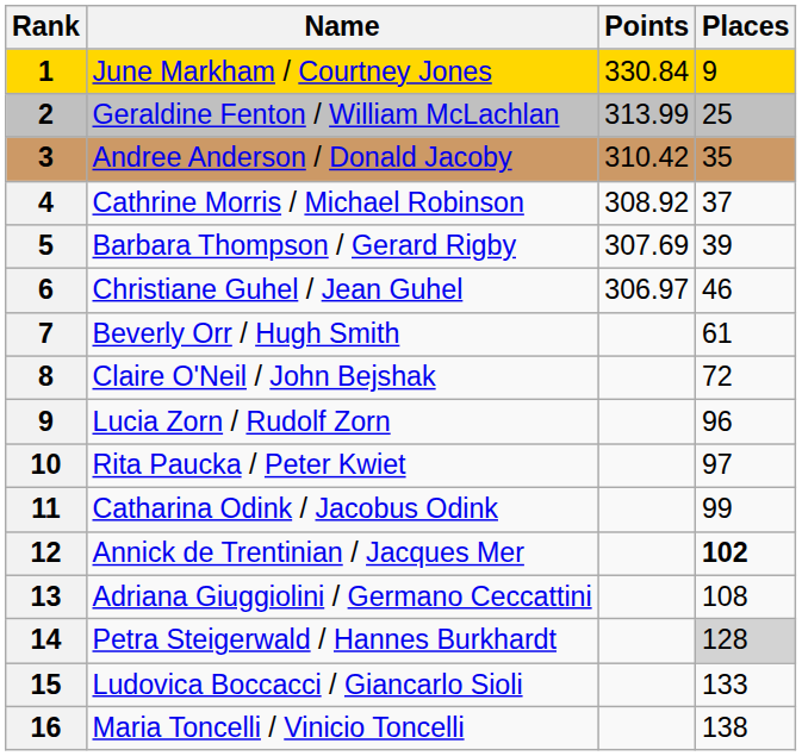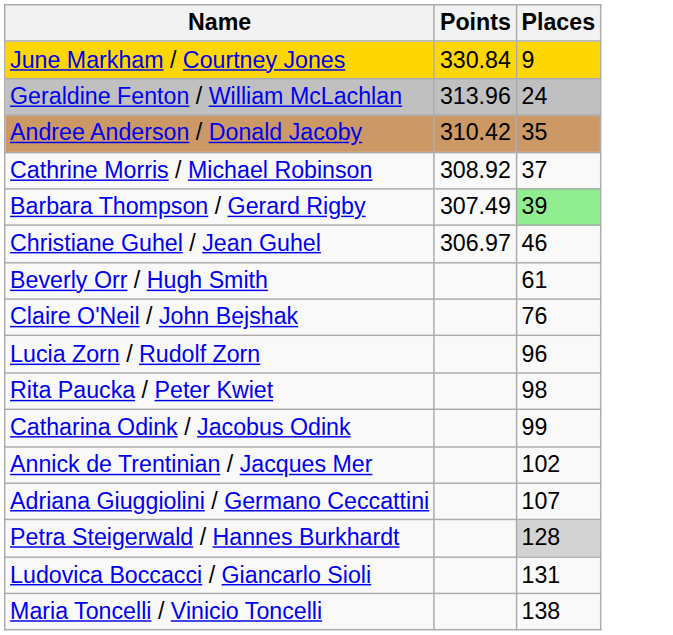- column: Rank | 1 | 2 | 3 | 4 | 5 | 6 | 7 | 8 | 9 | 10 | 11 | 12 | 13 | 14 | 15 | 16
Geraldine Fenton / William McLachlan | Points: 313.99 -> 313.96
Geraldine Fenton / William McLachlan | Places: 25 -> 24
Barbara Thompson / Gerard Rigby | Points: 307.69 -> 307.49
Barbara Thompson / Gerard Rigby | Places: no background -> lightgreen background
Claire O'Neil / John Bejshak | Places: 72 -> 76
Rita Paucka / Peter Kwiet | Places: 97 -> 98
Annick de Trentinian / Jacques Mer | Places: bold -> normal
Adriana Giuggiolini / Germano Ceccattini | Places: 108 -> 107
Ludovica Boccacci / Giancarlo Sioli | Places: 133 -> 131
